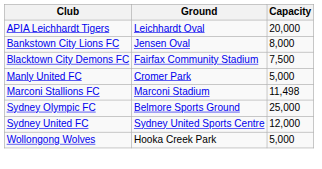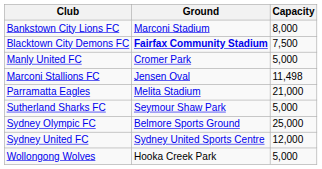- row: APIA Leichhardt Tigers | Leichhardt Oval | 20,000
Bankstown City Lions FC | Ground: Jensen Oval -> Marconi Stadium
Blacktown City Demons FC | Ground: normal -> bold
Marconi Stallions FC | Ground: Marconi Stadium -> Jensen Oval
+ row: Parramatta Eagles | Melita Stadium | 21,000
+ row: Sutherland Sharks FC | Seymour Shaw Park | 5,000
